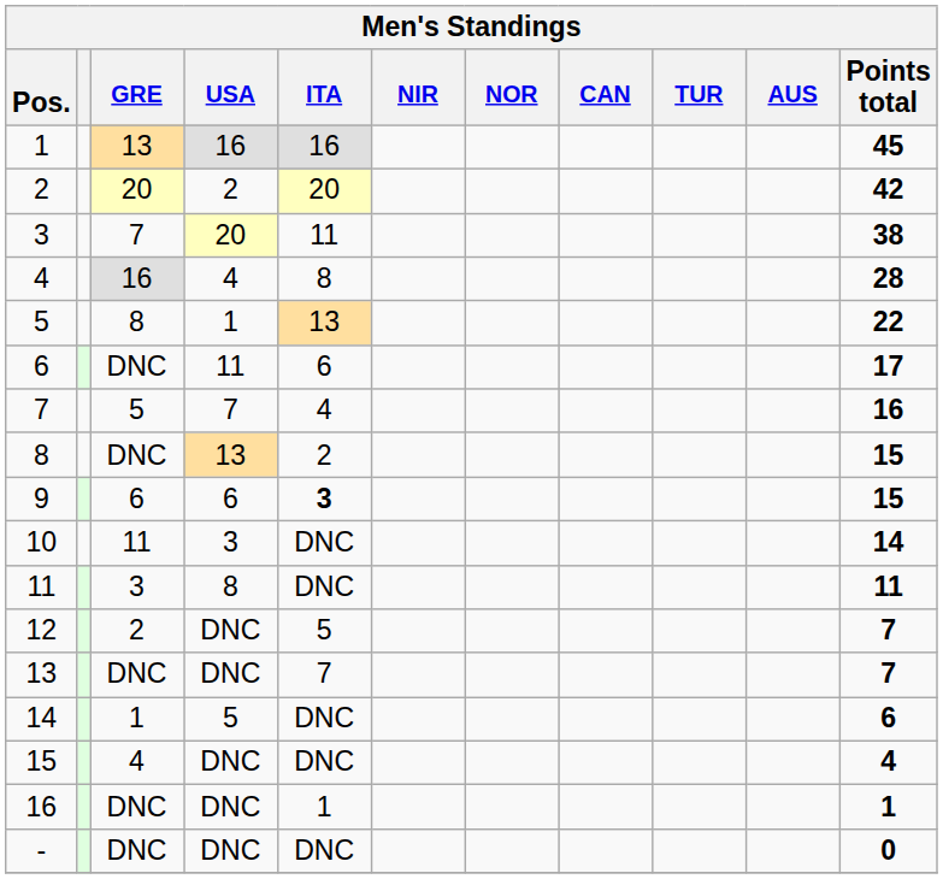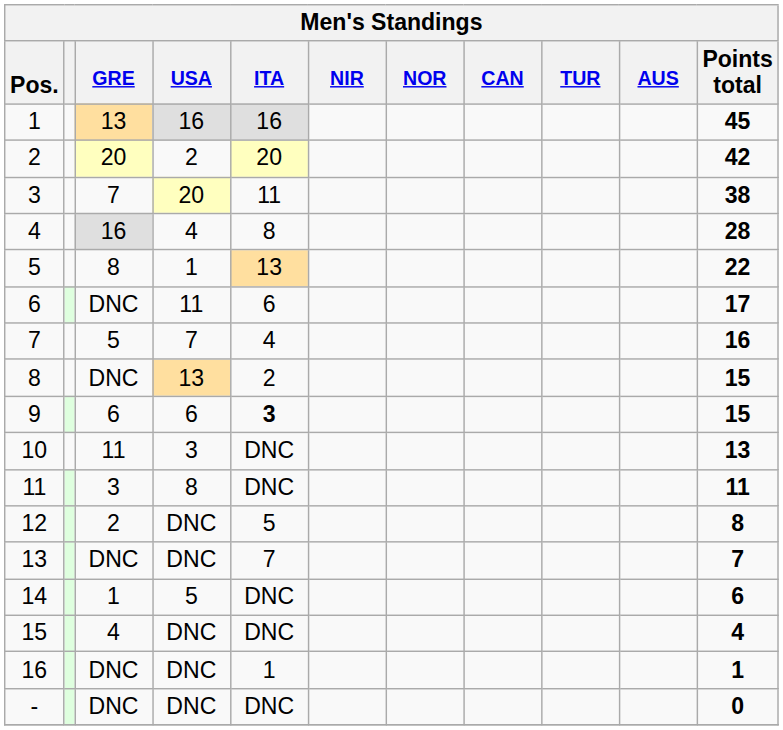10 | Points total: 14 -> 13
12 | Points total: 7 -> 8
